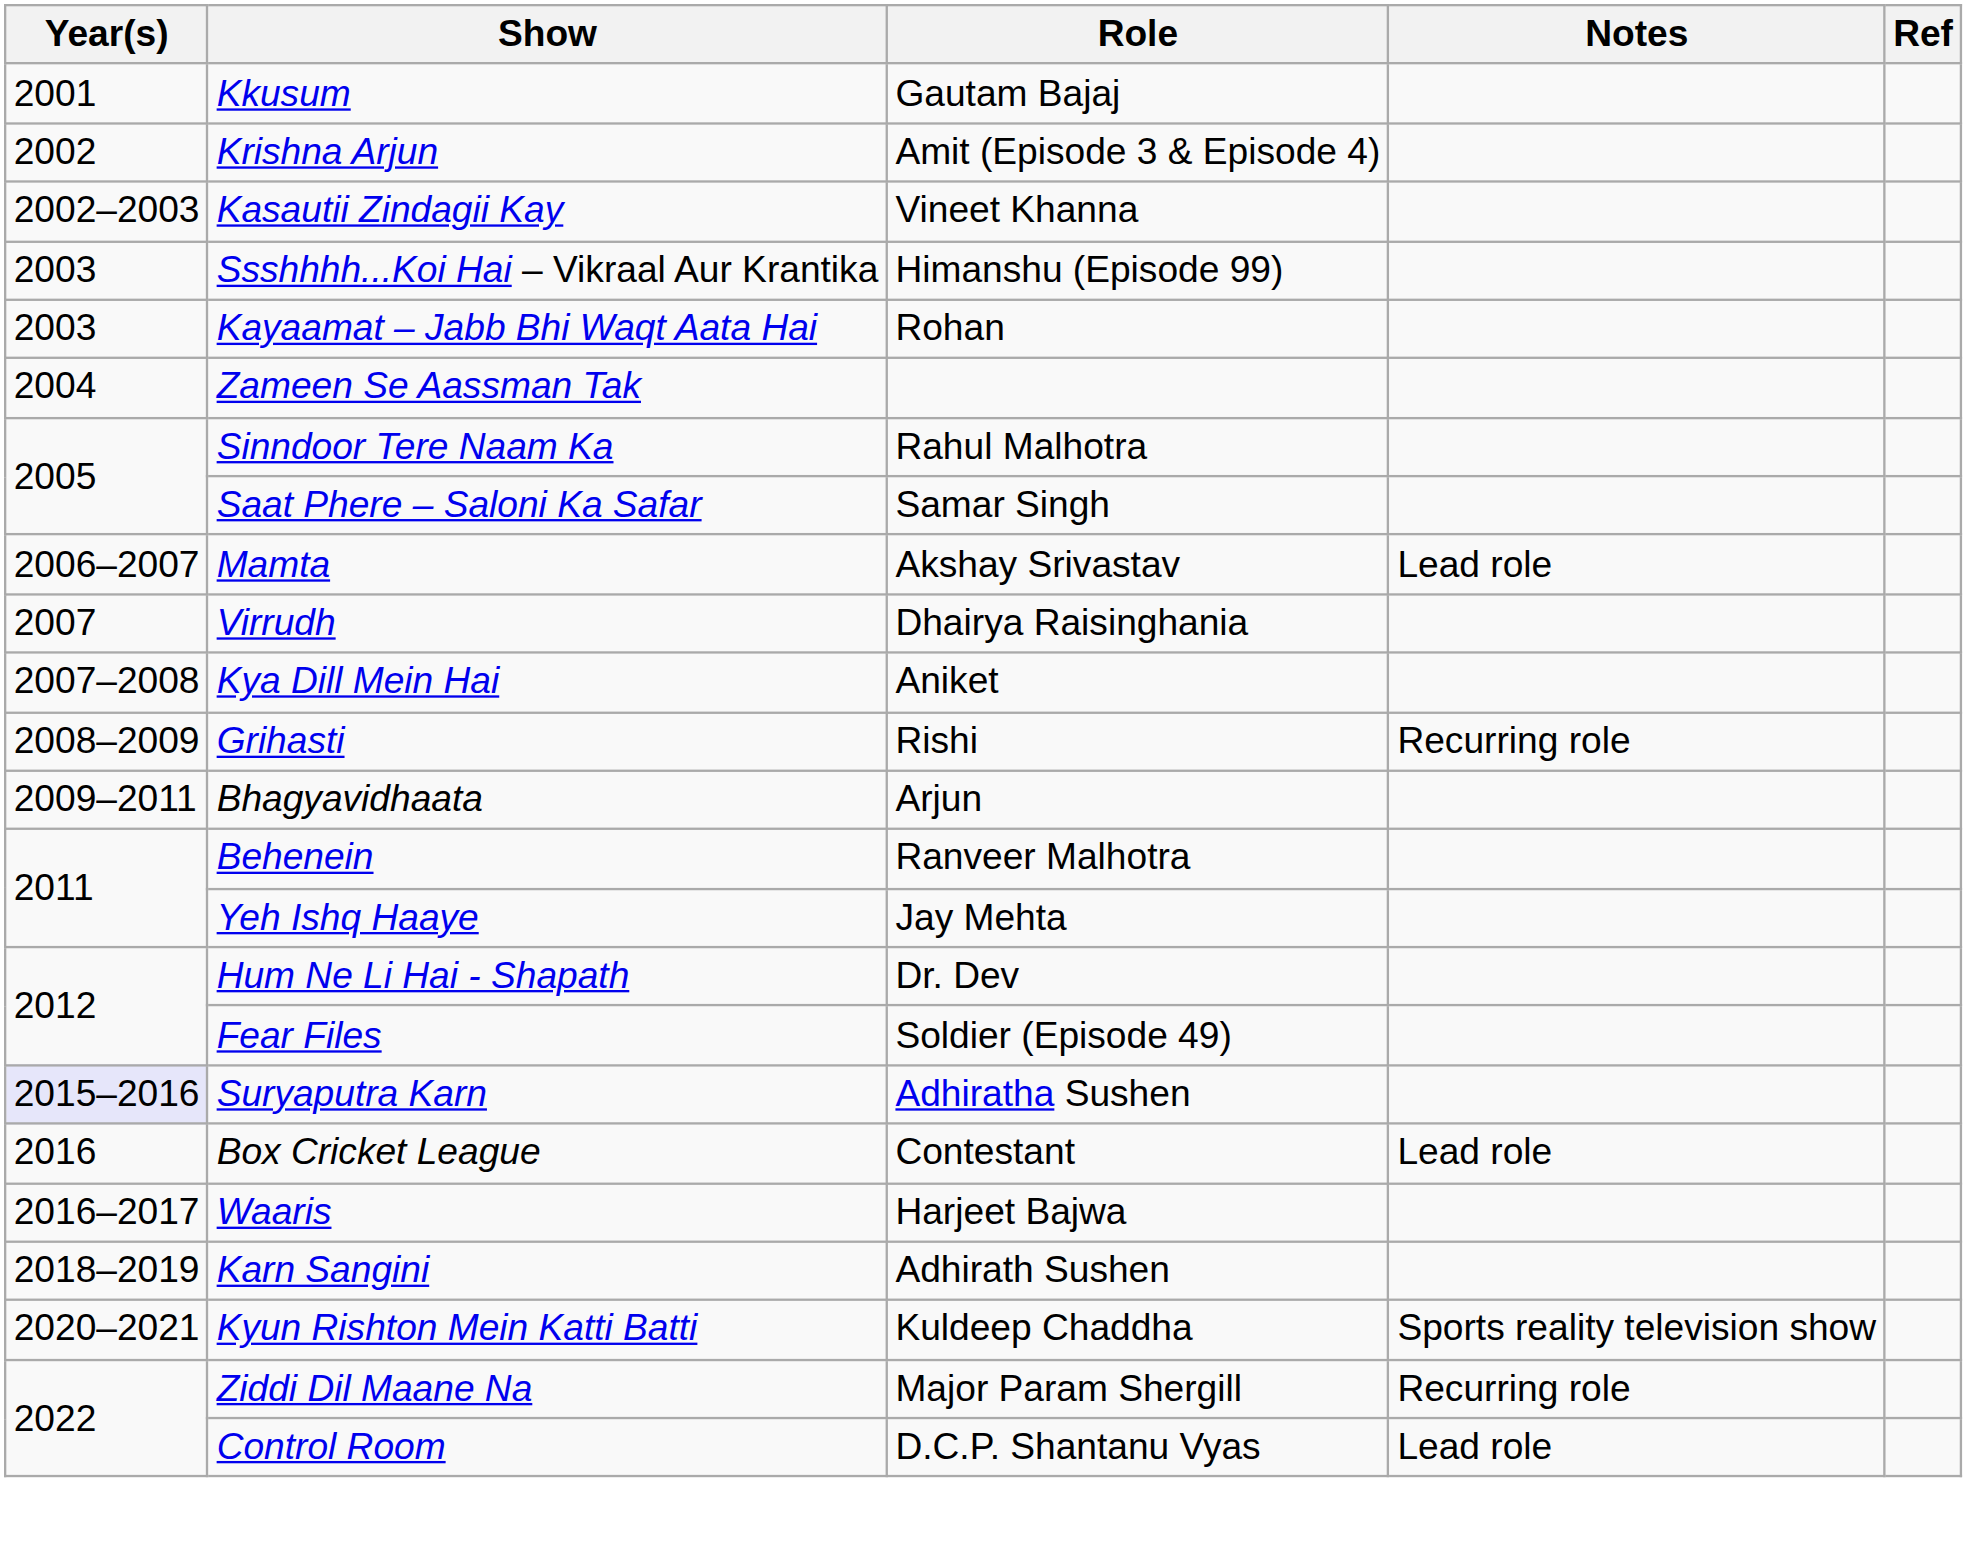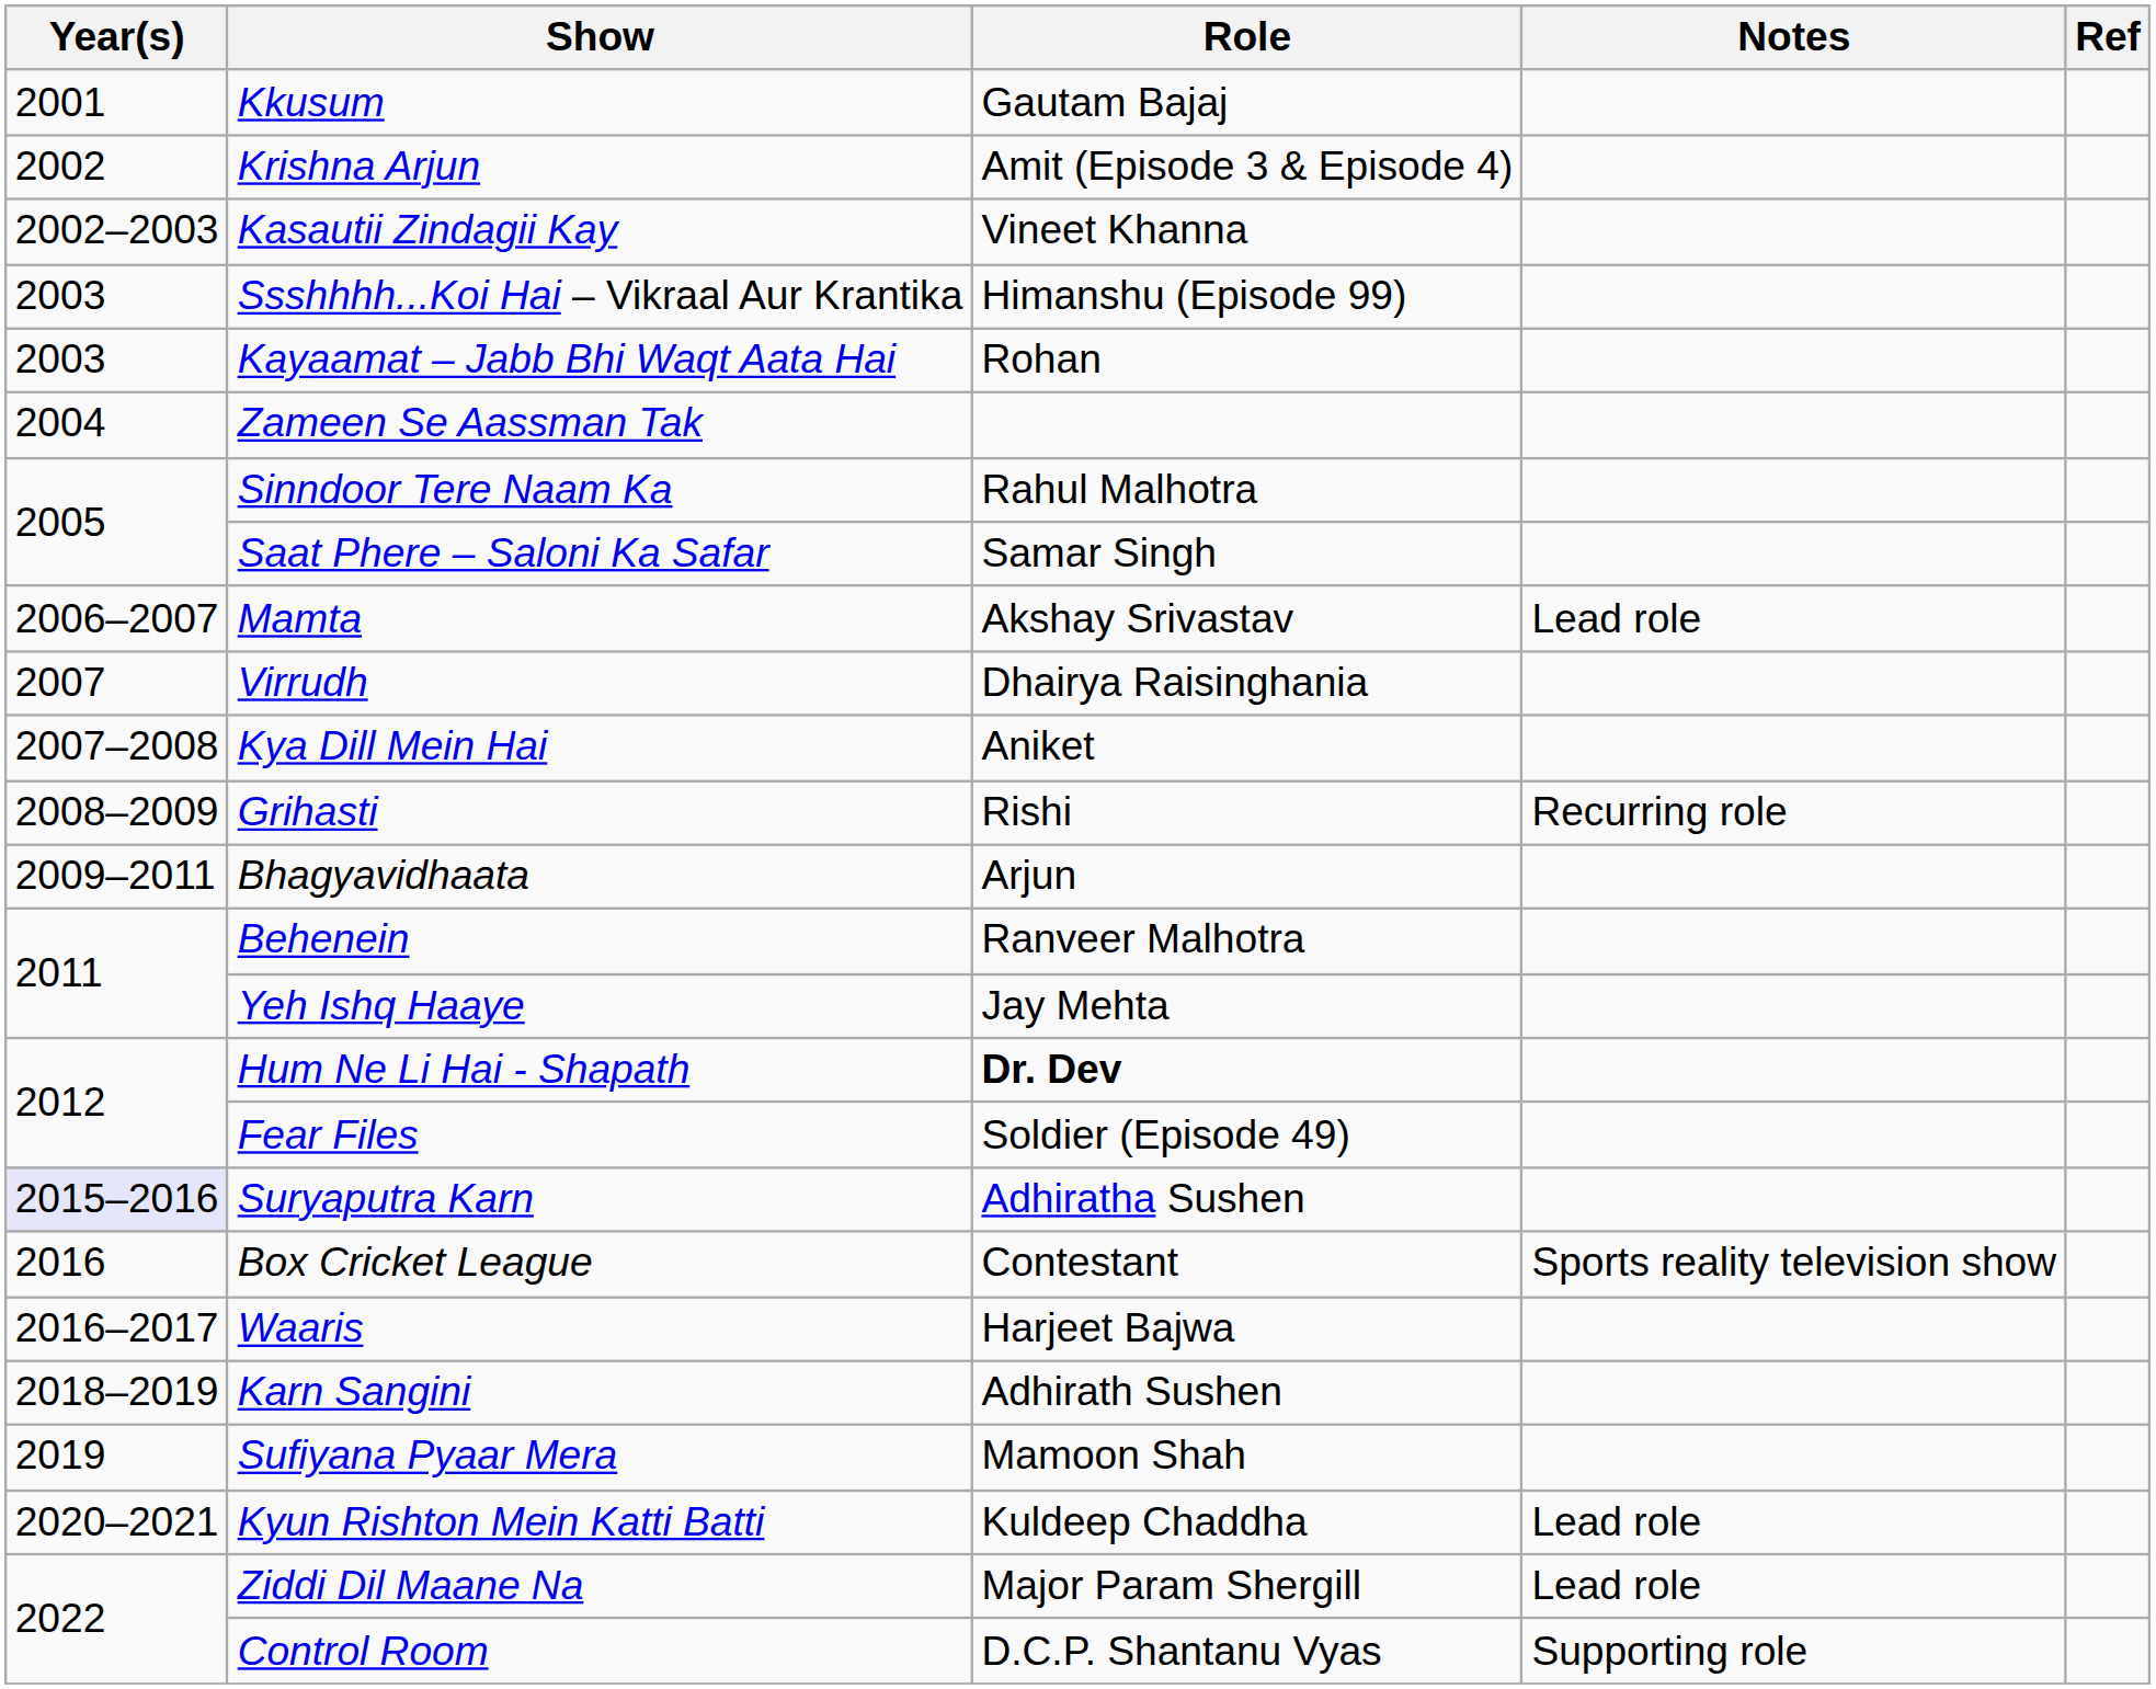Hum Ne Li Hai - Shapath | Role: normal -> bold
Box Cricket League | Notes: Lead role -> Sports reality television show
+ row: 2019 | Sufiyana Pyaar Mera | Mamoon Shah
Kyun Rishton Mein Katti Batti | Notes: Sports reality television show -> Lead role
Ziddi Dil Maane Na | Notes: Recurring role -> Lead role
Control Room | Notes: Lead role -> Supporting role
